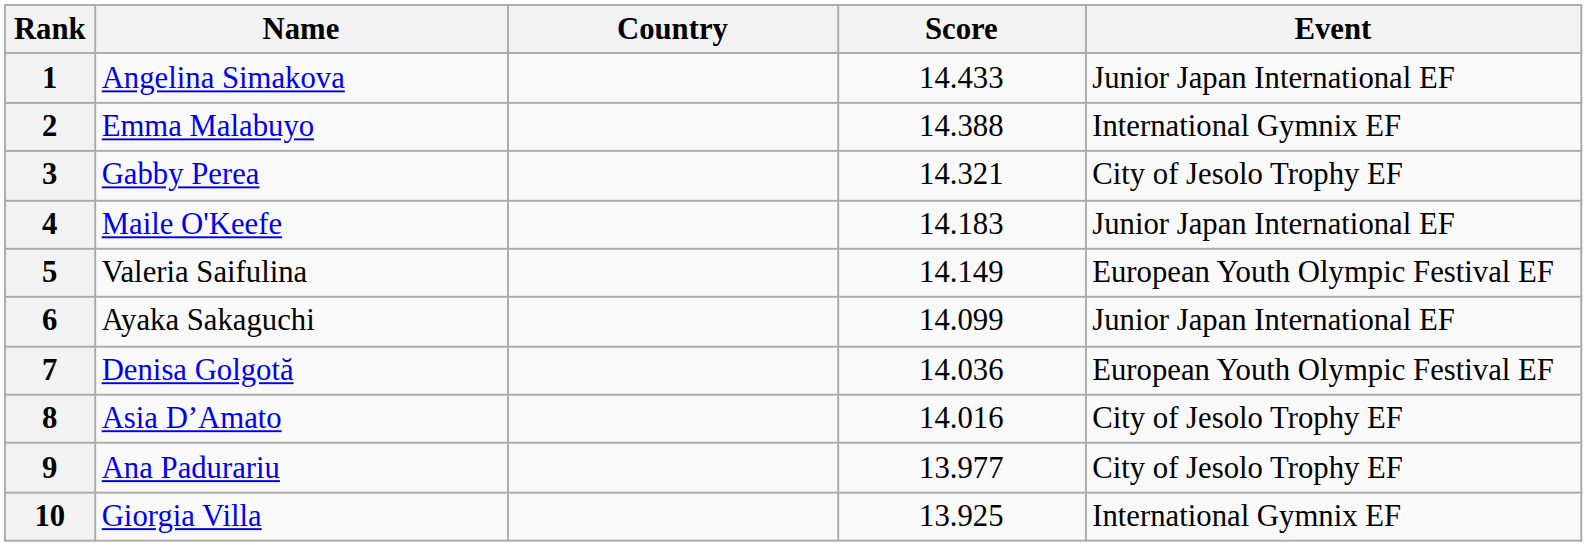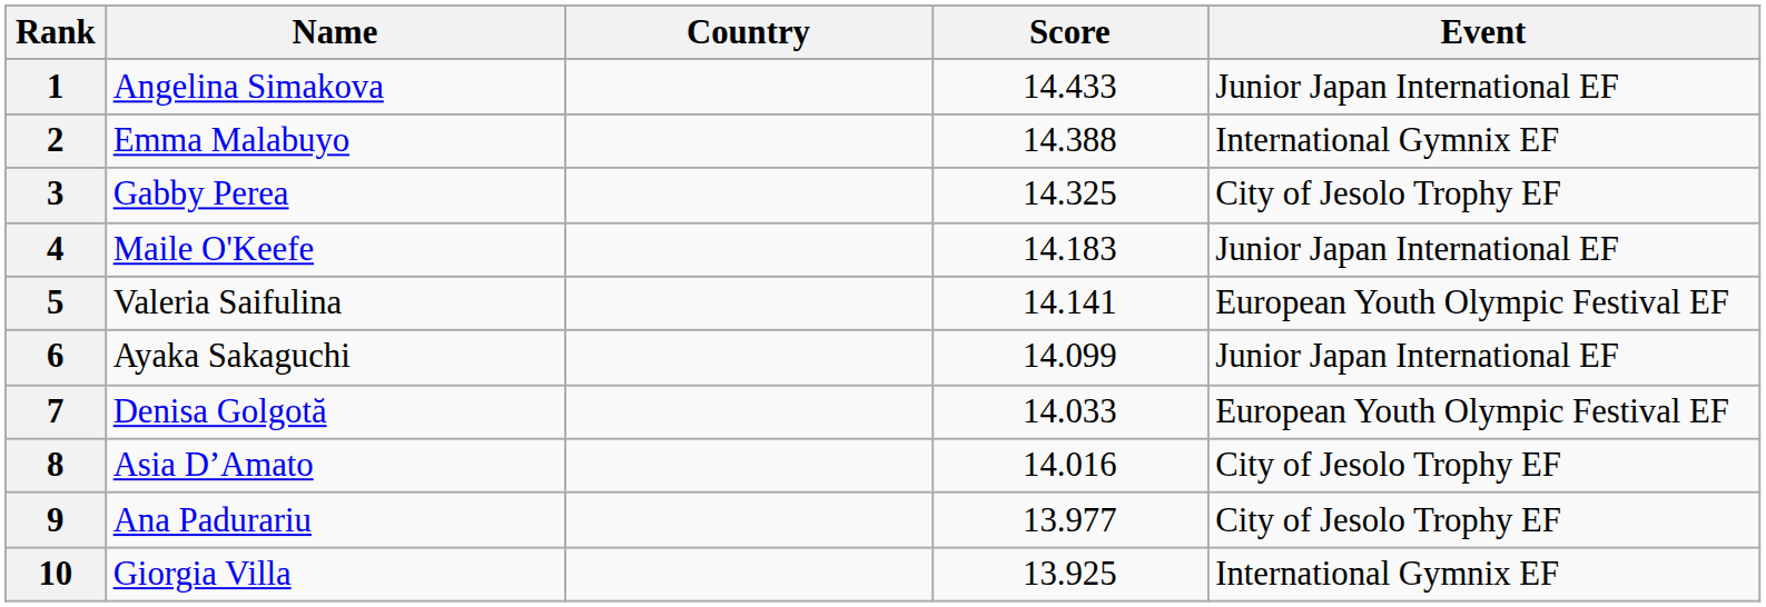3 | Score: 14.321 -> 14.325
5 | Score: 14.149 -> 14.141
7 | Score: 14.036 -> 14.033
